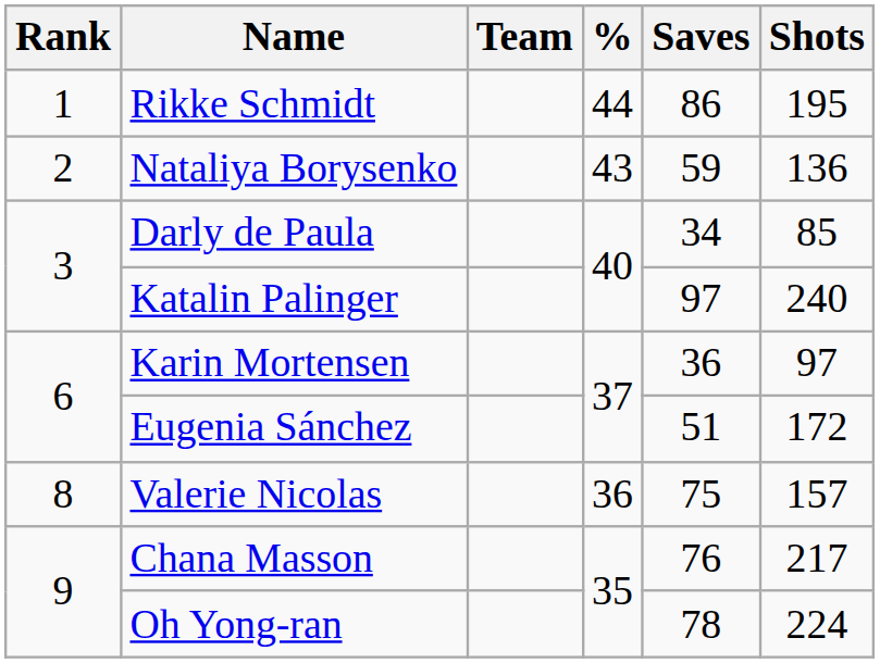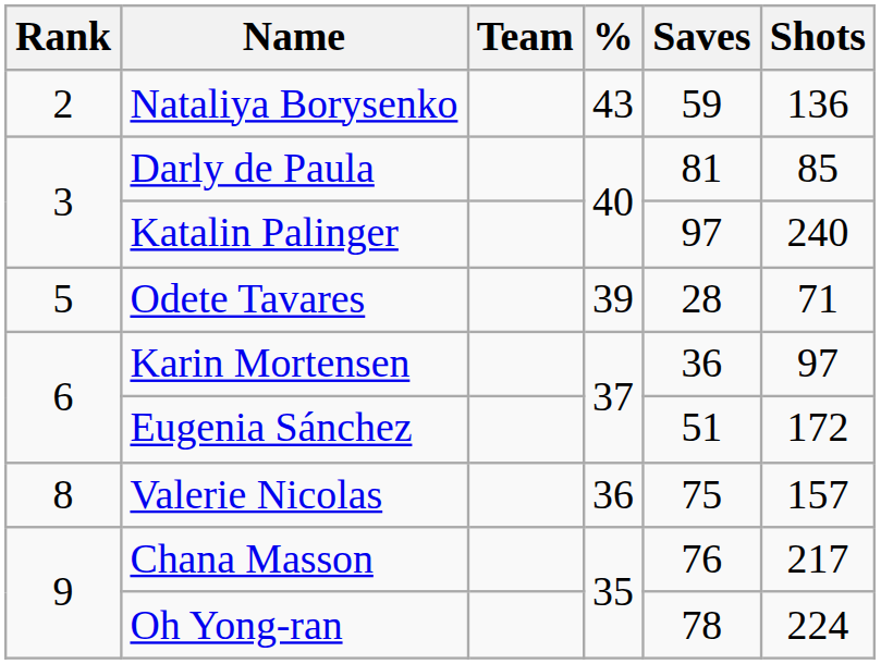- row: 1 | Rikke Schmidt | 44 | 86 | 195
Darly de Paula | Saves: 34 -> 81
+ row: 5 | Odete Tavares | 39 | 28 | 71
